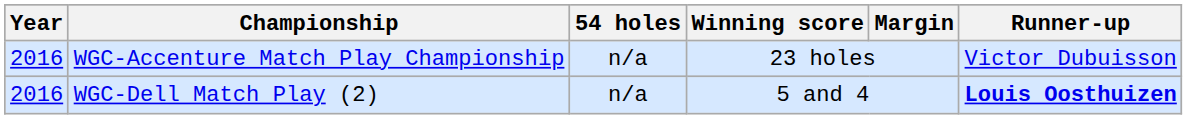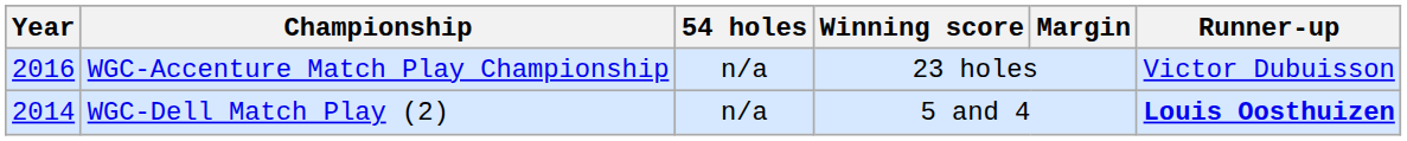WGC-Dell Match Play (2) | Year: 2016 -> 2014
